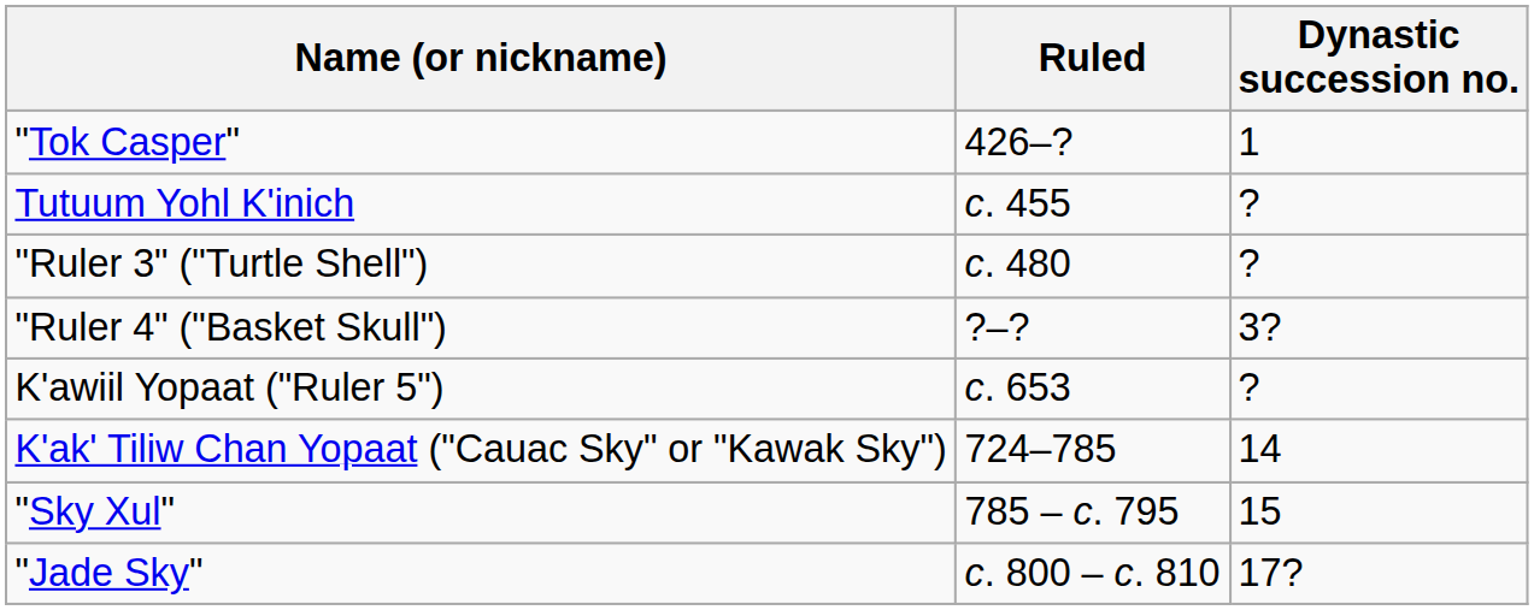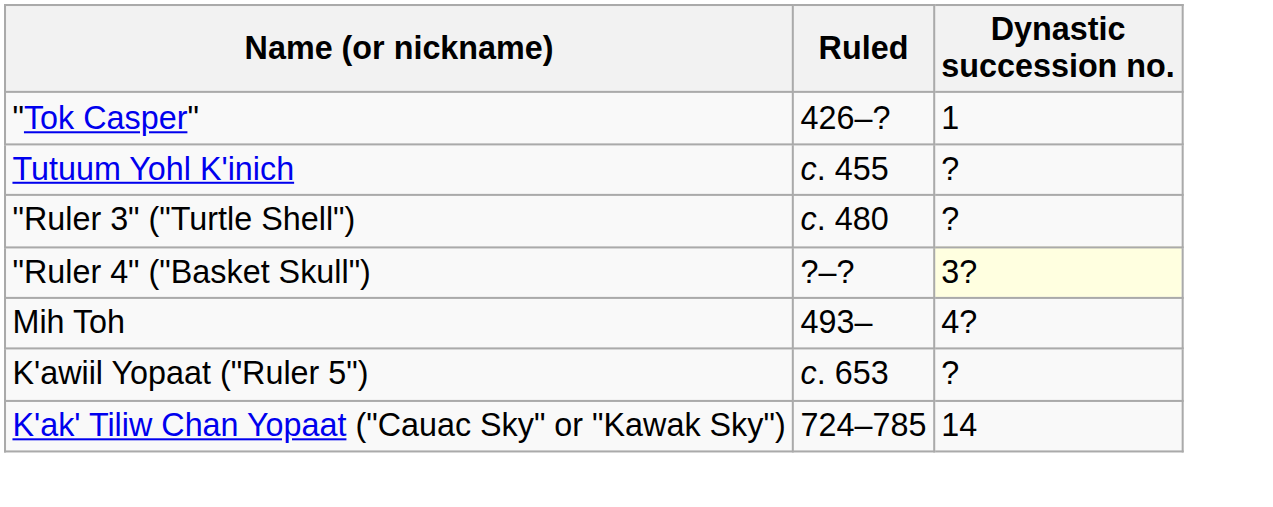"Ruler 4" ("Basket Skull") | Dynastic succession no.: no background -> lightyellow background
+ row: Mih Toh | 493– | 4?
- row: "Sky Xul" | 785 – c. 795 | 15
- row: "Jade Sky" | c. 800 – c. 810 | 17?
